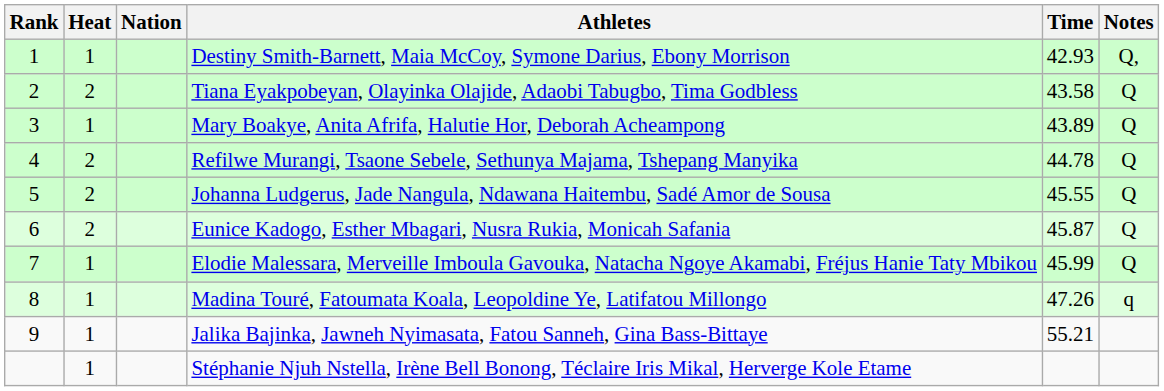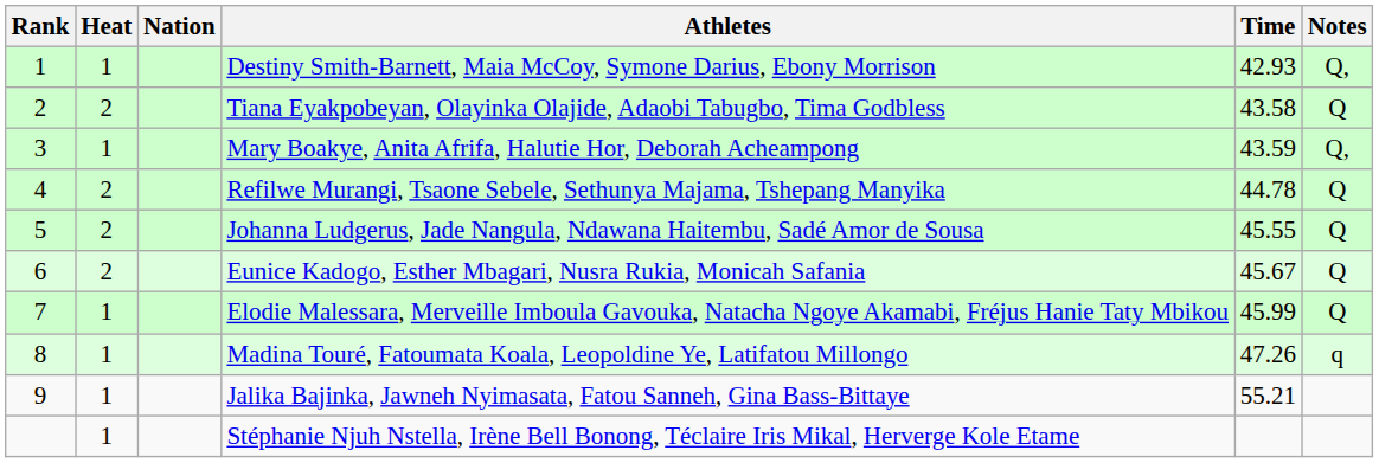Mary Boakye, Anita Afrifa, Halutie Hor, Deborah Acheampong | Time: 43.89 -> 43.59
Mary Boakye, Anita Afrifa, Halutie Hor, Deborah Acheampong | Notes: Q -> Q,
Eunice Kadogo, Esther Mbagari, Nusra Rukia, Monicah Safania | Time: 45.87 -> 45.67
